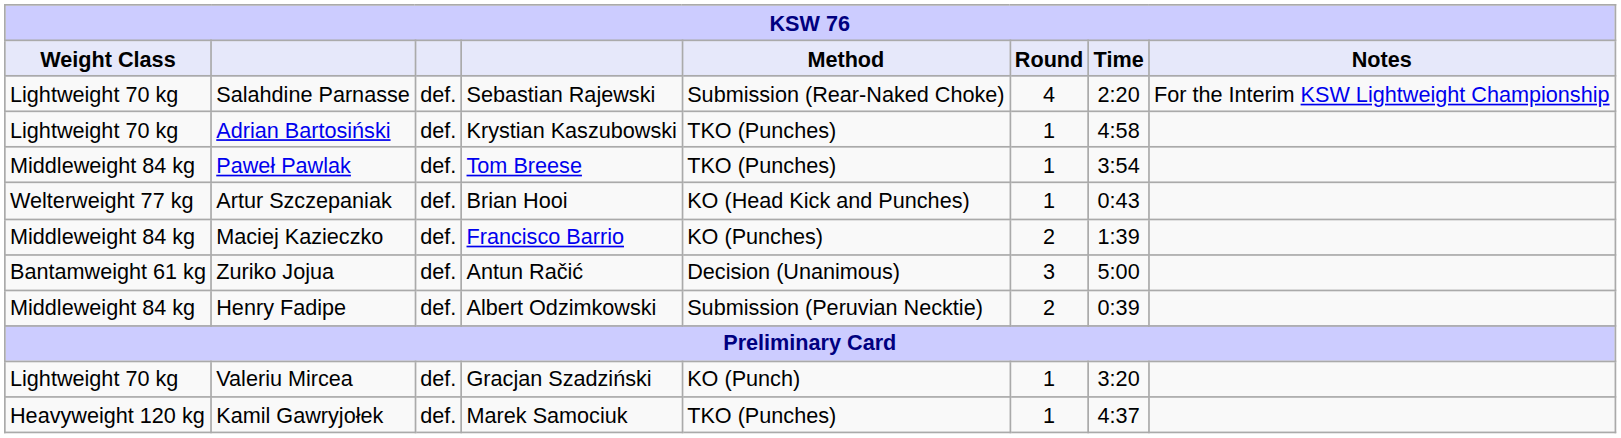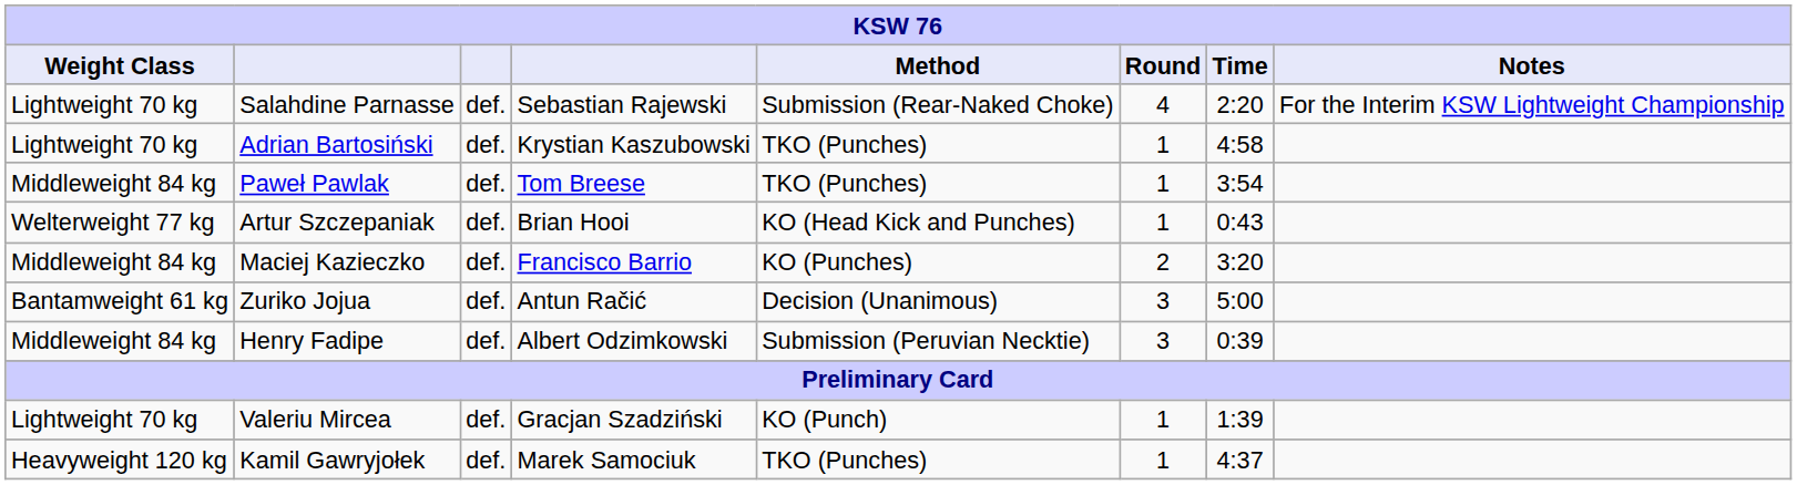Maciej Kazieczko | Time: 1:39 -> 3:20
Henry Fadipe | Round: 2 -> 3
Valeriu Mircea | Time: 3:20 -> 1:39
